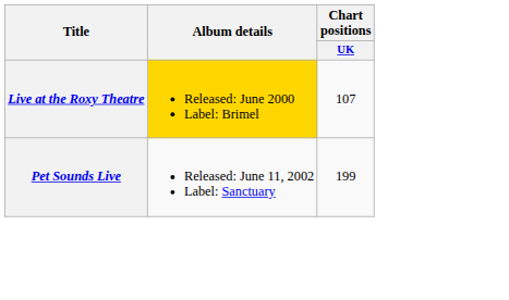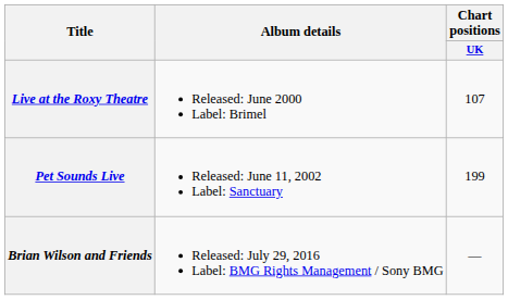Live at the Roxy Theatre | Album details: gold background -> no background
+ row: Brian Wilson and Friends | Released: July 29, 2016 Label: BMG Rights Management / Sony BMG | —
